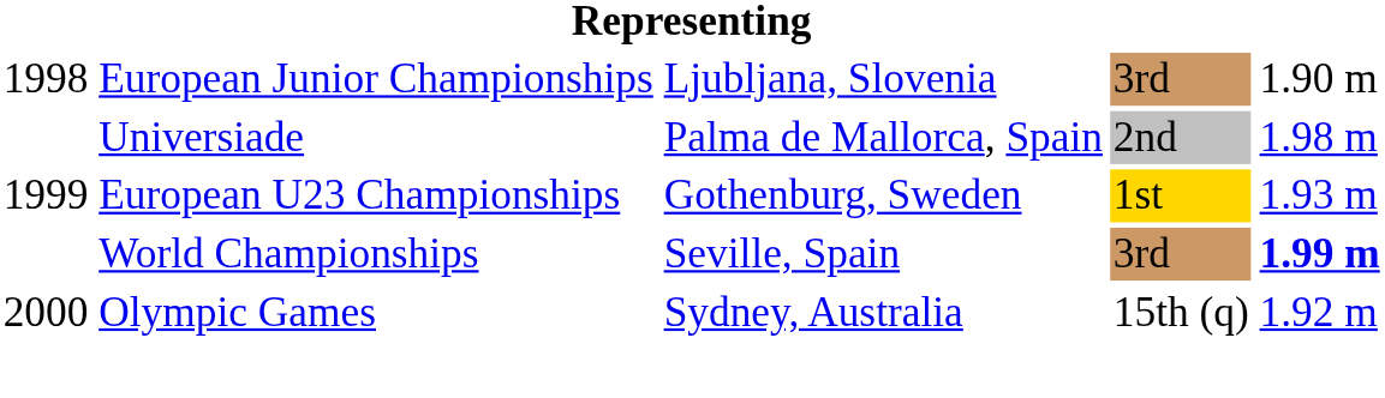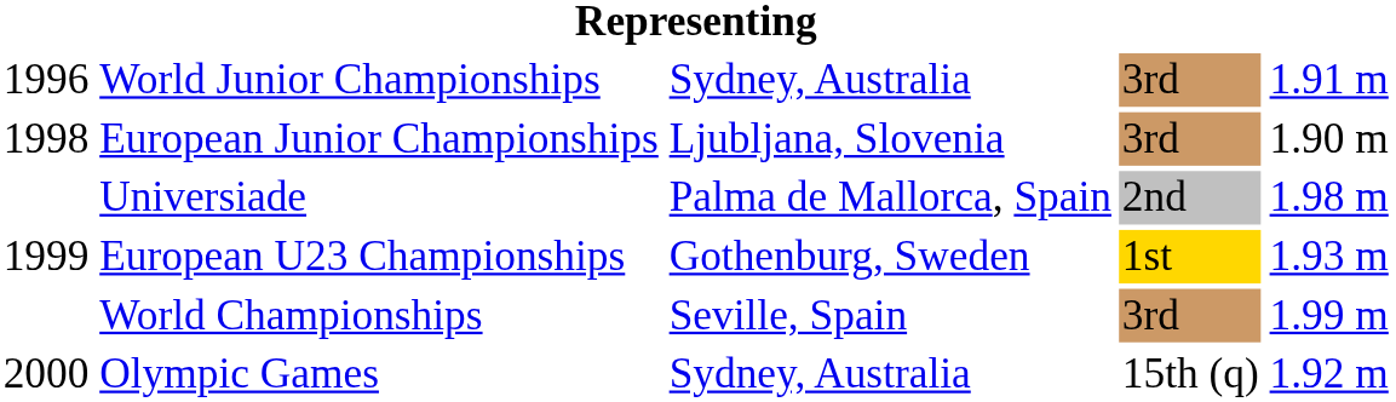+ row: 1996 | World Junior Championships | Sydney, Australia | 3rd | 1.91 m
World Championships | column 5: bold -> normal
